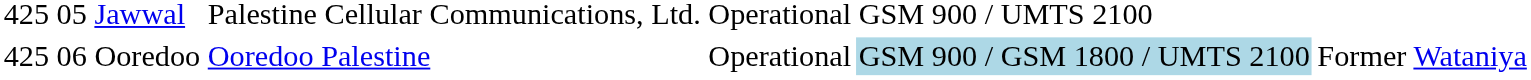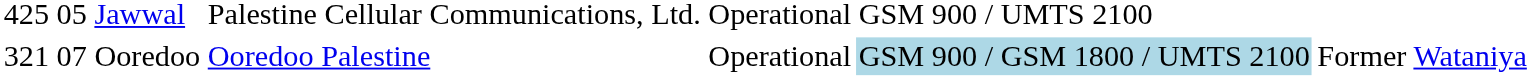Ooredoo | column 1: 425 -> 321
Ooredoo | column 2: 06 -> 07
